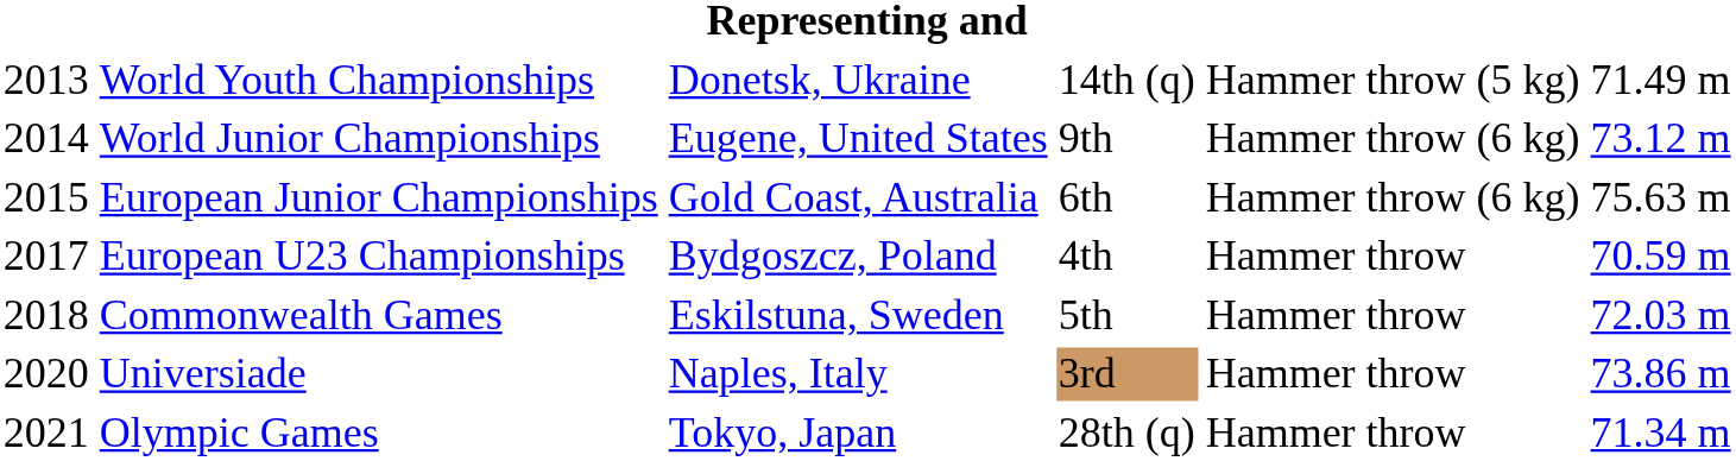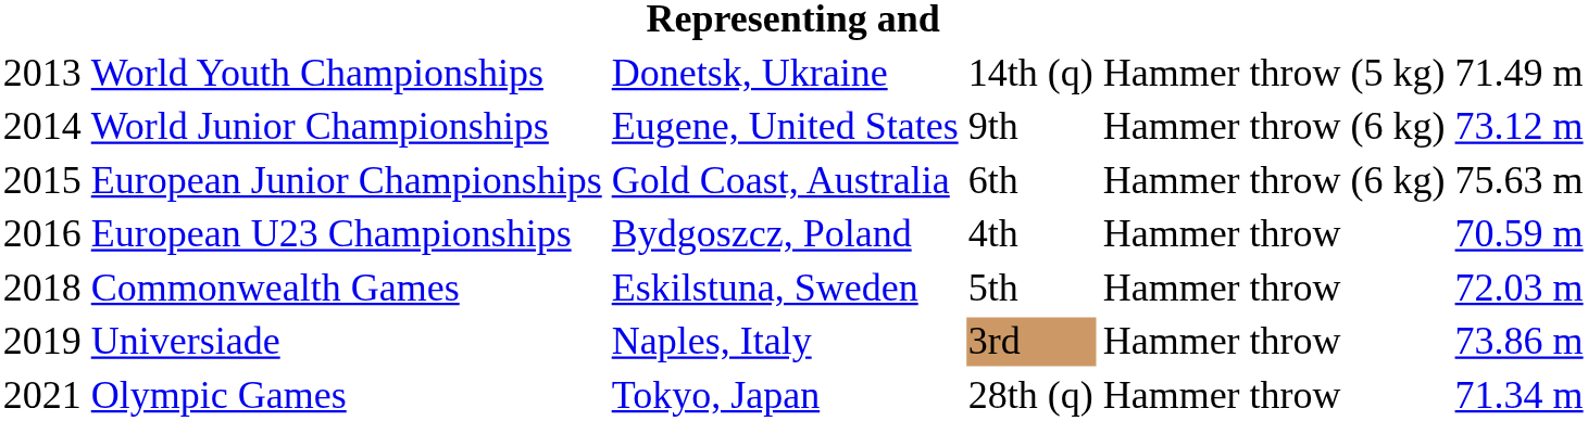European U23 Championships | column 1: 2017 -> 2016
Universiade | column 1: 2020 -> 2019
